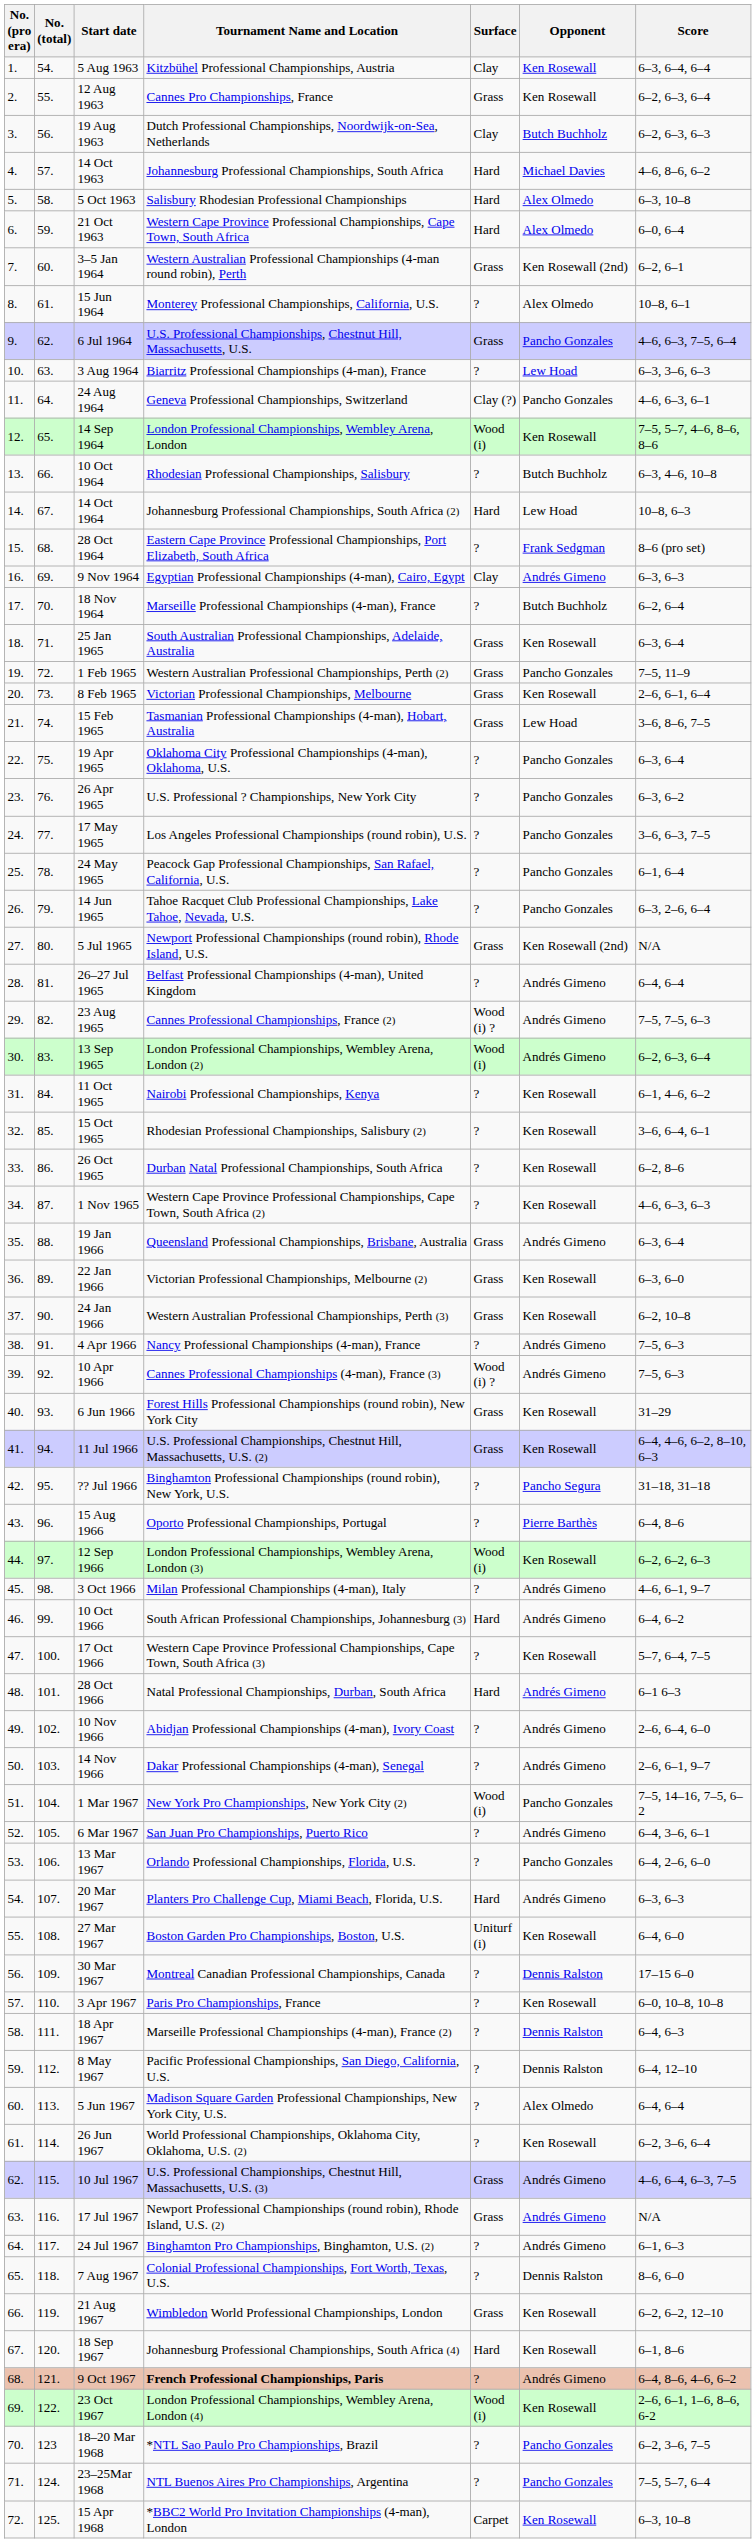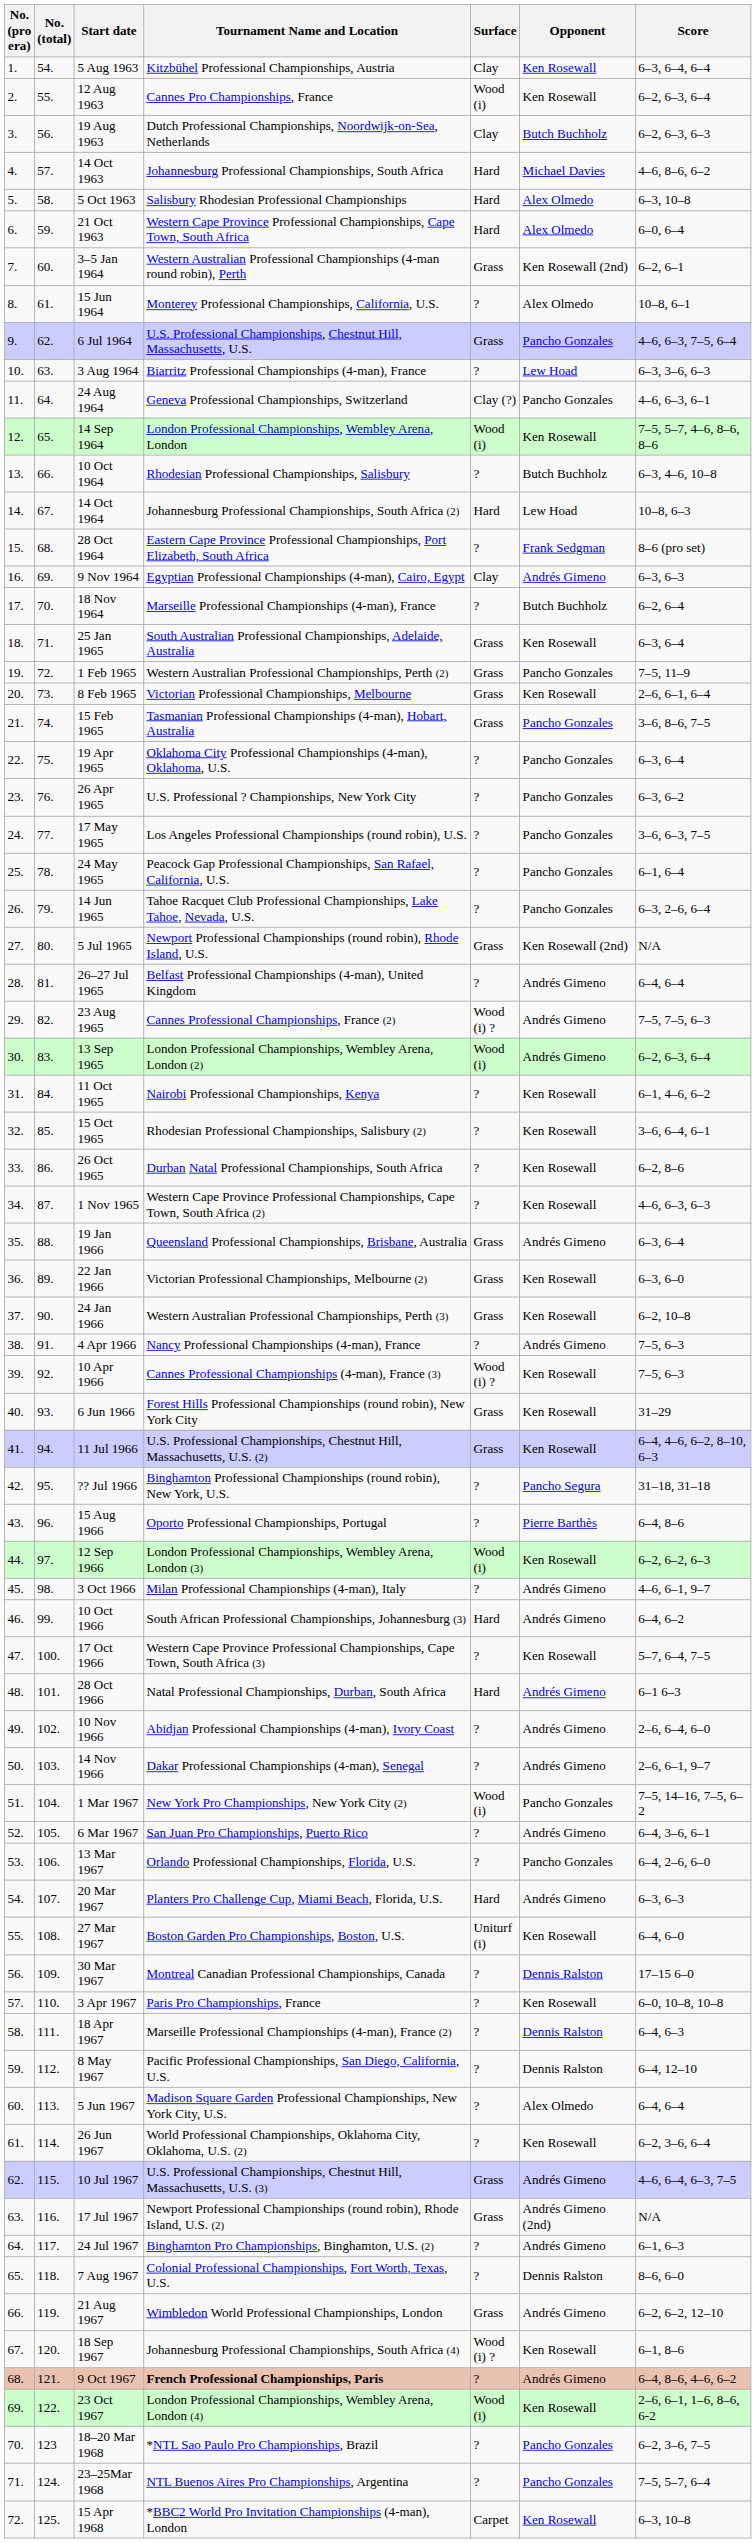12 Aug 1963 | Surface: Grass -> Wood (i)
15 Feb 1965 | Opponent: Lew Hoad -> Pancho Gonzales
10 Apr 1966 | Opponent: Andrés Gimeno -> Ken Rosewall
17 Jul 1967 | Opponent: Andrés Gimeno -> Andrés Gimeno (2nd)
21 Aug 1967 | Opponent: Ken Rosewall -> Andrés Gimeno
18 Sep 1967 | Surface: Hard -> Wood (i) ?
